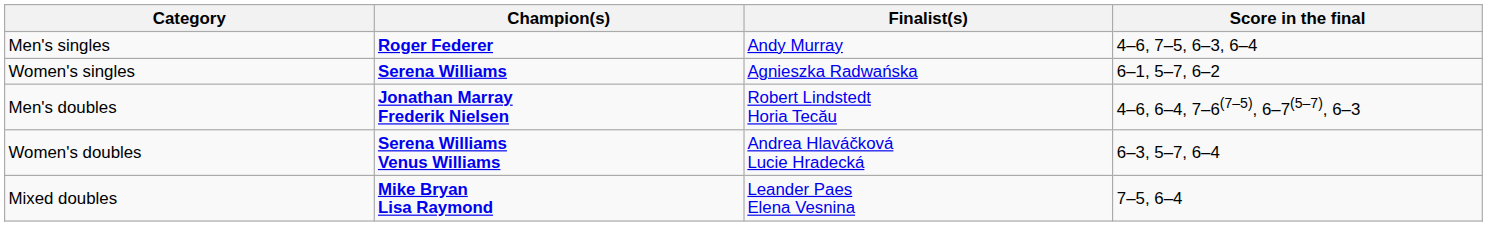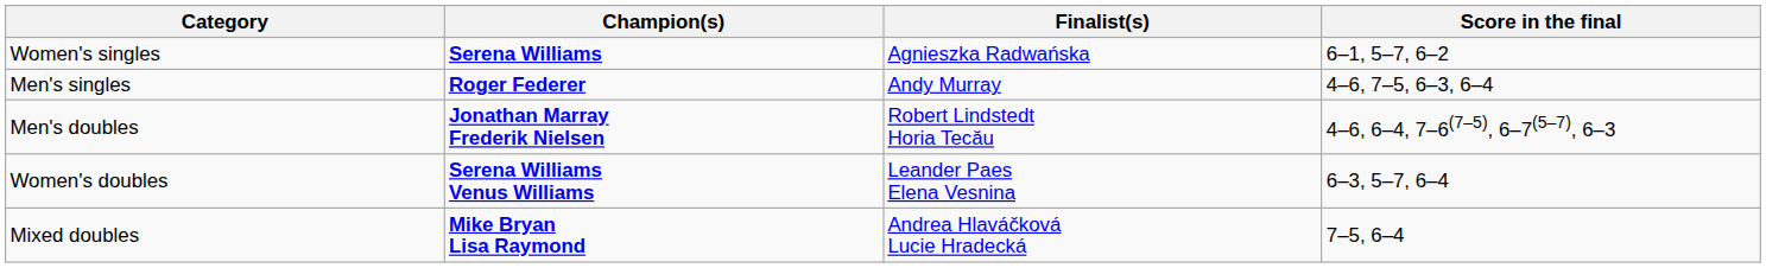rows swapped: Men's singles <-> Women's singles
Women's doubles | Finalist(s): Andrea Hlaváčková Lucie Hradecká -> Leander Paes Elena Vesnina
Mixed doubles | Finalist(s): Leander Paes Elena Vesnina -> Andrea Hlaváčková Lucie Hradecká
